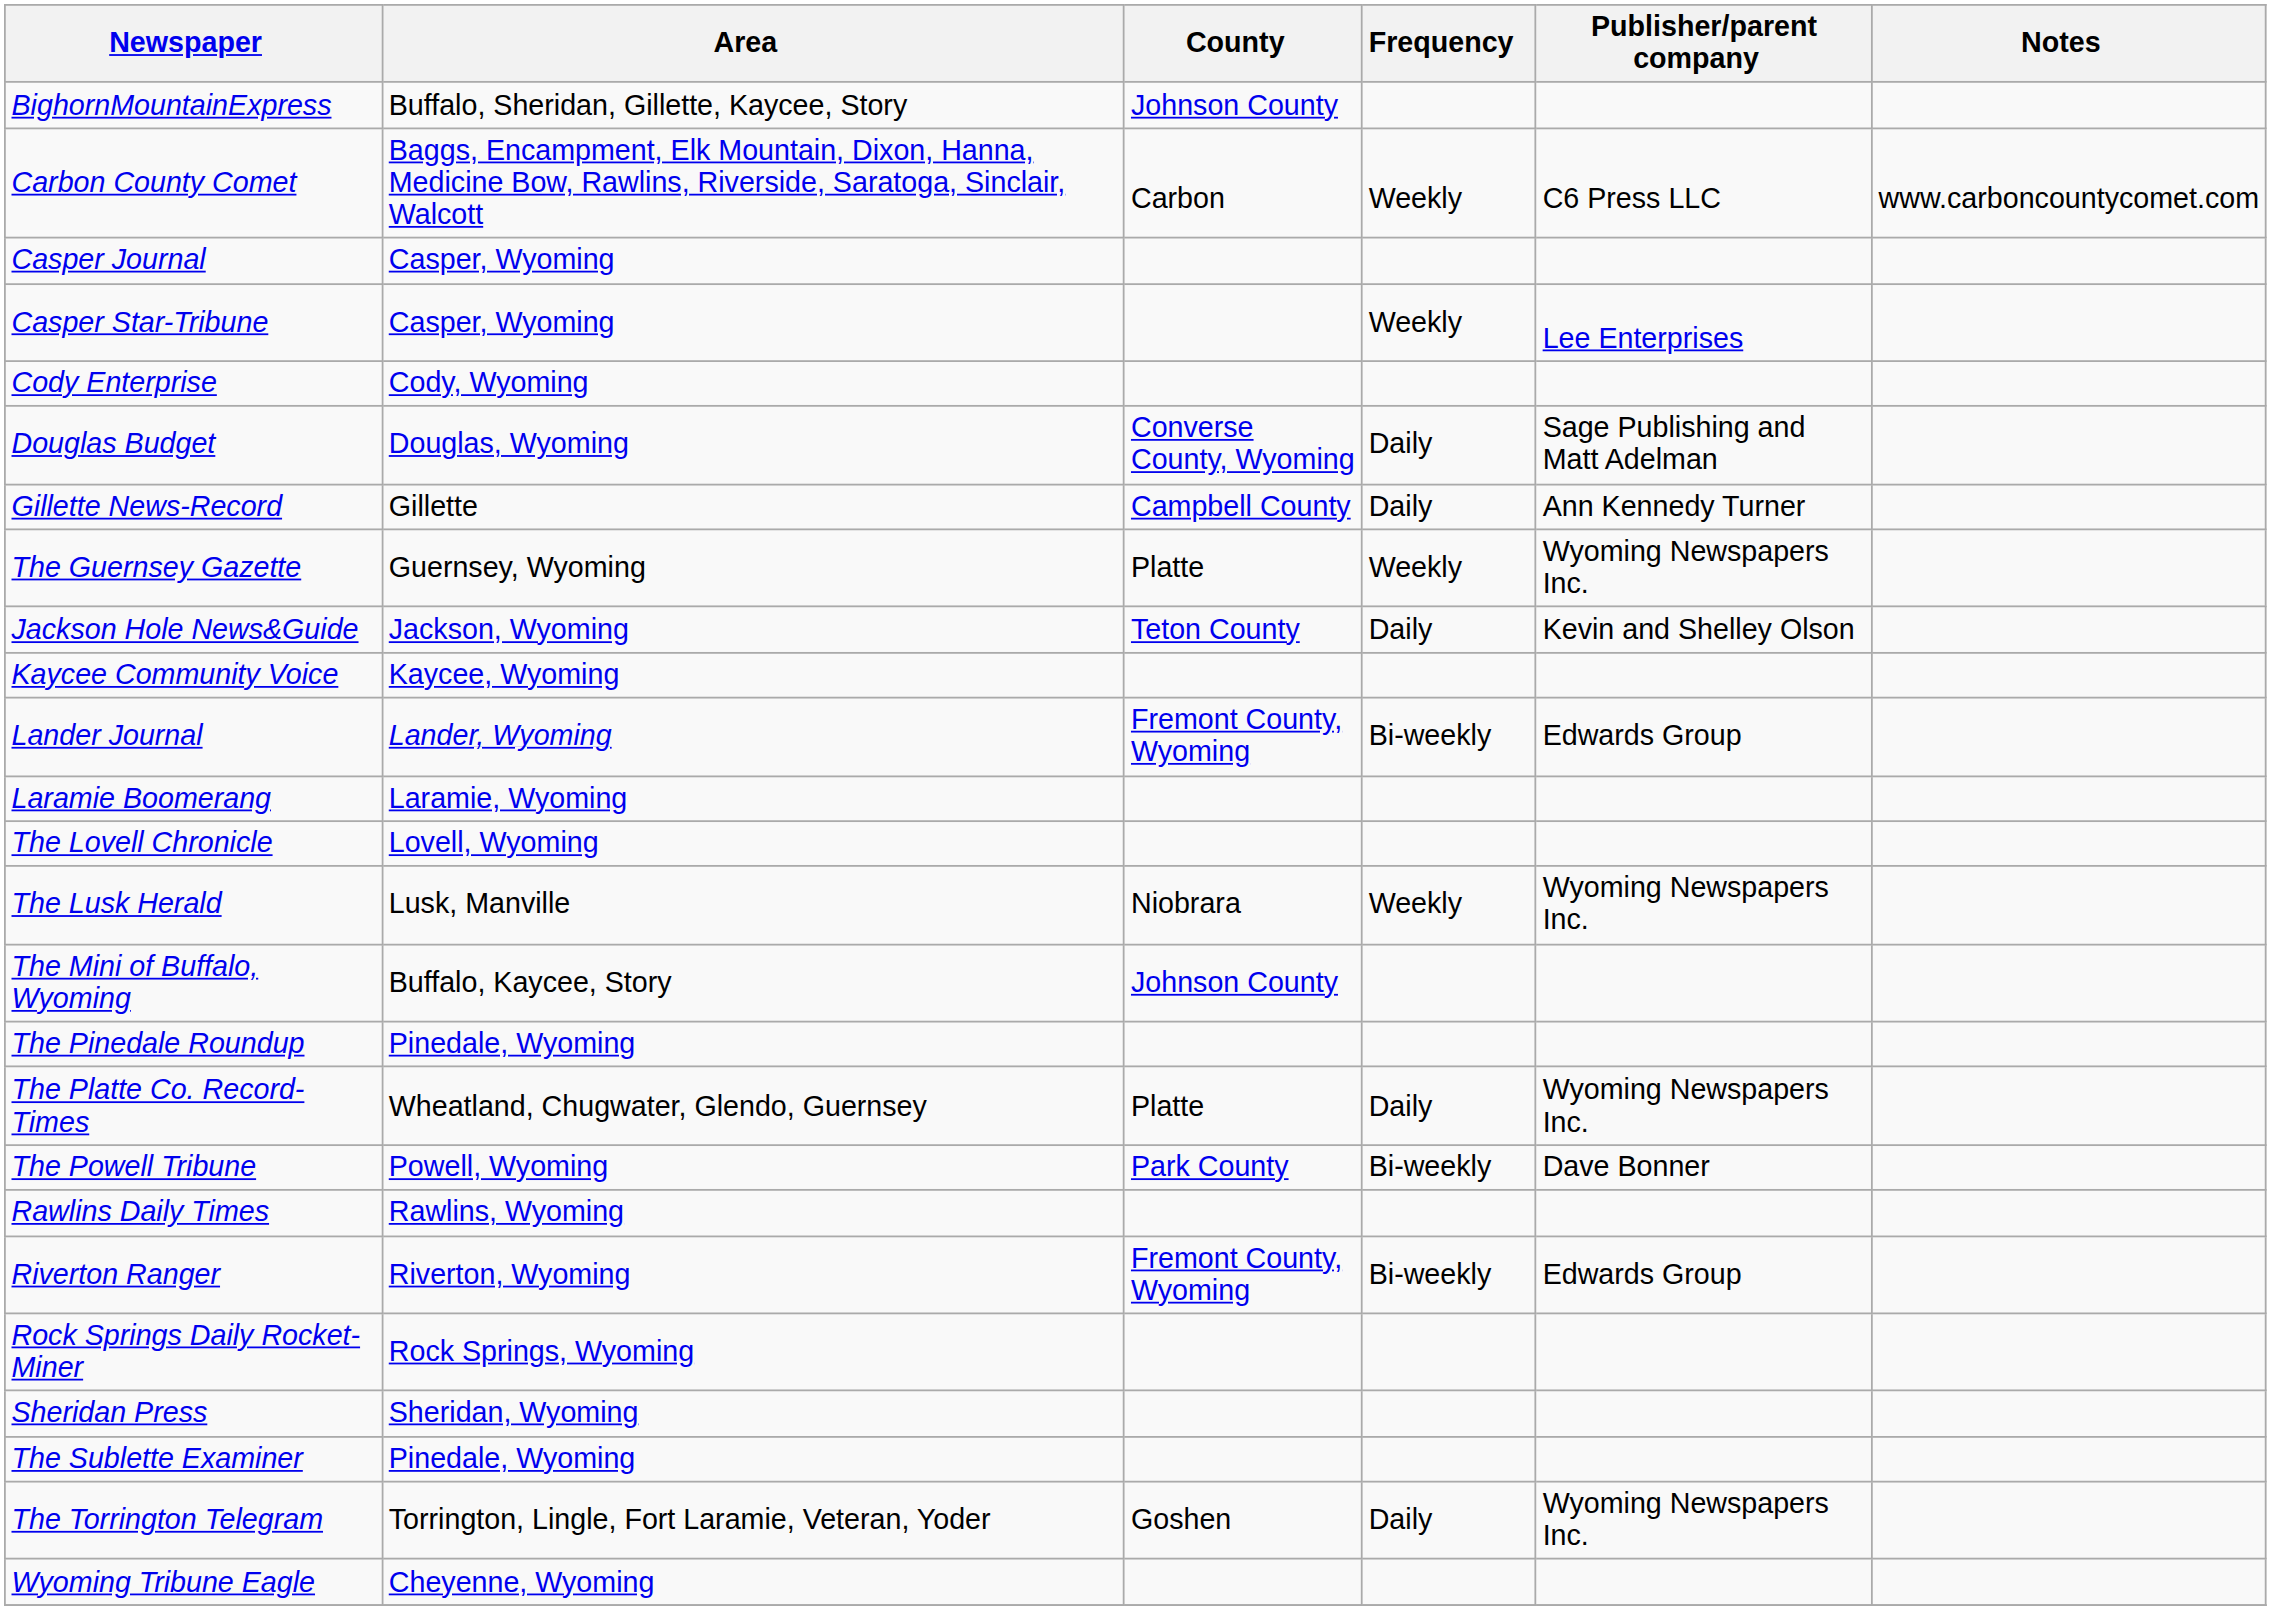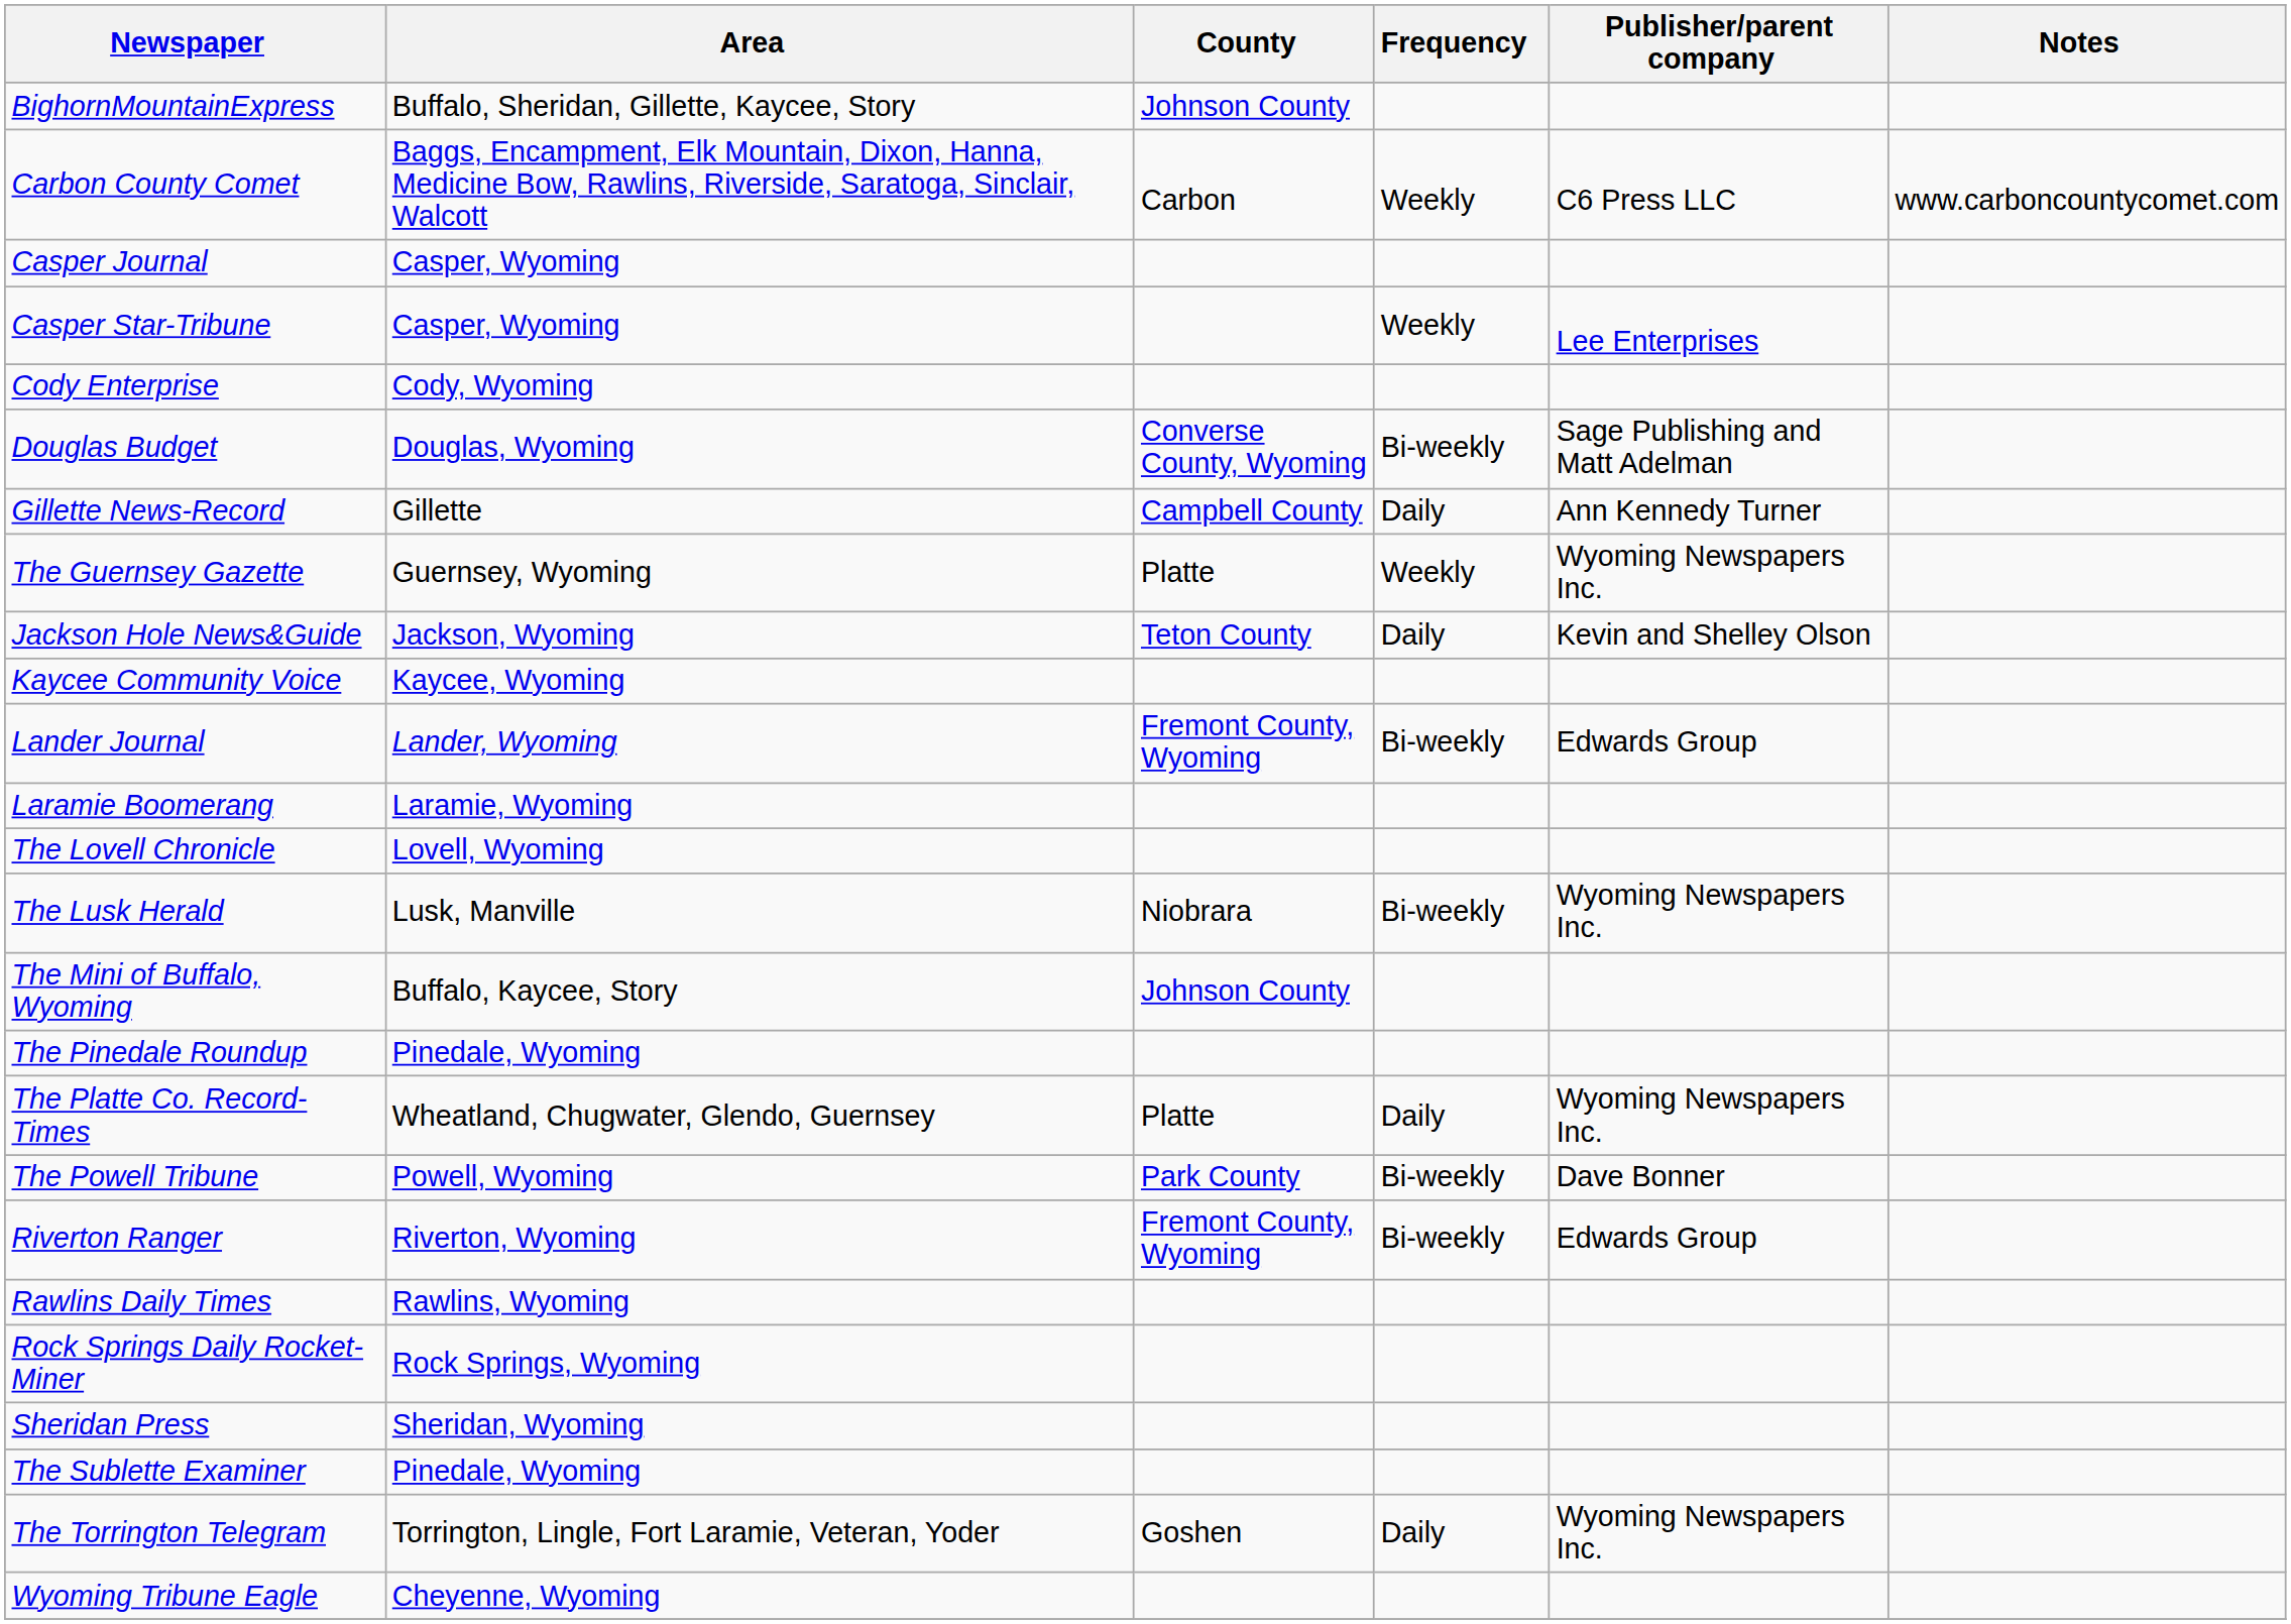Douglas Budget | Frequency: Daily -> Bi-weekly
The Lusk Herald | Frequency: Weekly -> Bi-weekly
rows swapped: Riverton Ranger <-> Rawlins Daily Times
